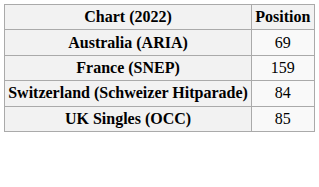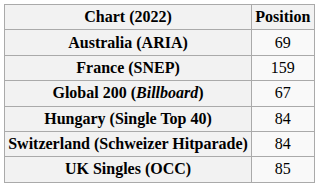+ row: Global 200 (Billboard) | 67
+ row: Hungary (Single Top 40) | 84
